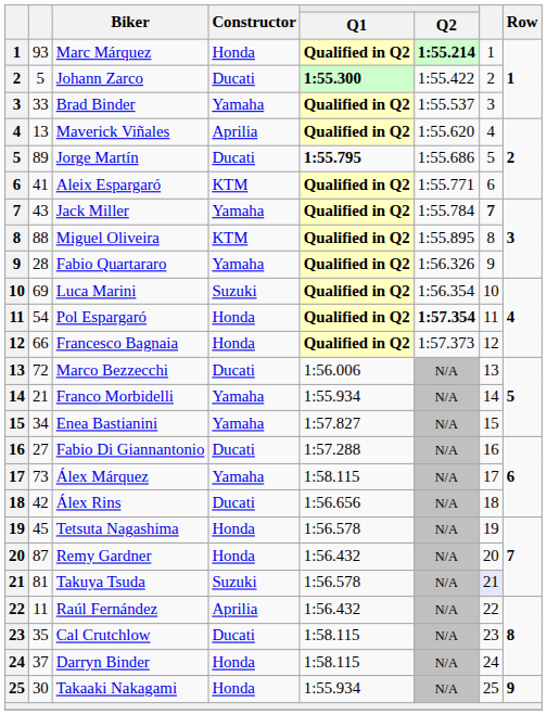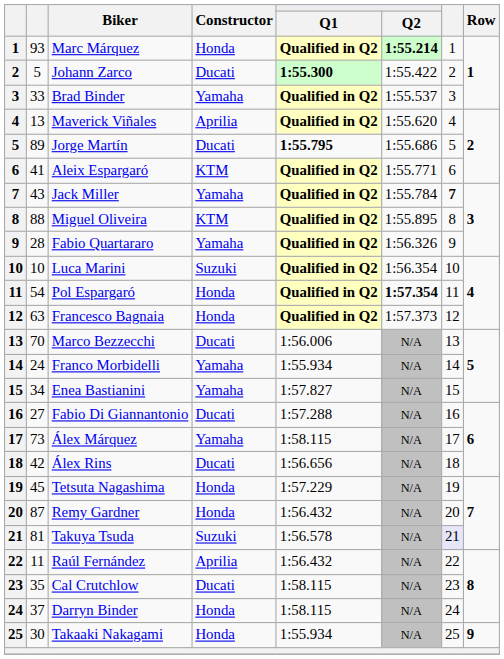Luca Marini | column 2: 69 -> 10
Francesco Bagnaia | column 2: 66 -> 63
Marco Bezzecchi | column 2: 72 -> 70
Franco Morbidelli | column 2: 21 -> 24
Tetsuta Nagashima | Q1: 1:56.578 -> 1:57.229
